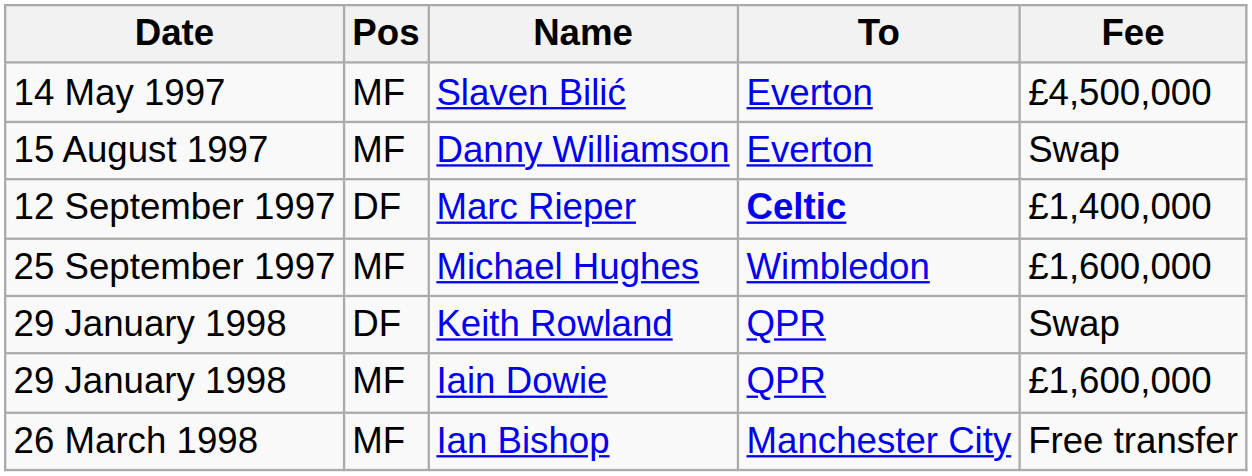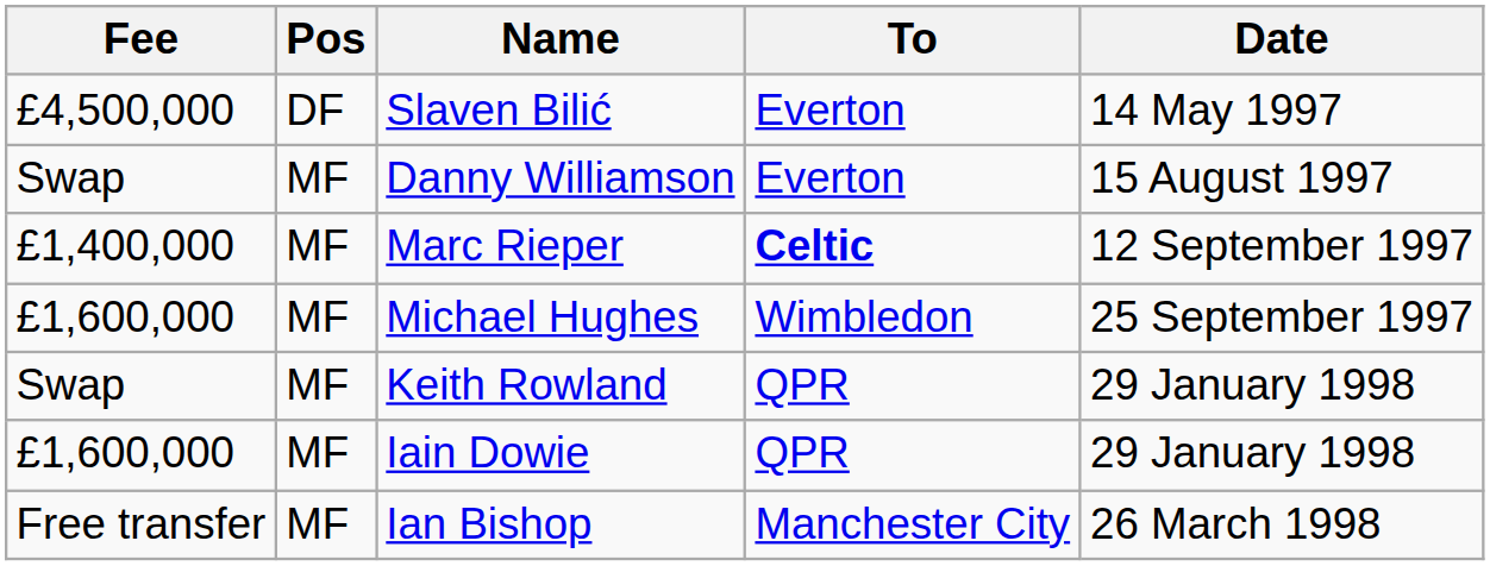columns swapped: Date <-> Fee
Slaven Bilić | Pos: MF -> DF
Marc Rieper | Pos: DF -> MF
Keith Rowland | Pos: DF -> MF
